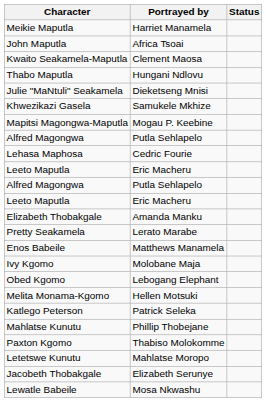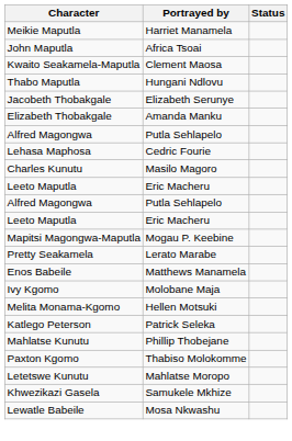- row: Julie "MaNtuli" Seakamela | Dieketseng Mnisi
rows swapped: Jacobeth Thobakgale <-> Khwezikazi Gasela
rows swapped: Mapitsi Magongwa-Maputla <-> Elizabeth Thobakgale
+ row: Charles Kunutu | Masilo Magoro
- row: Obed Kgomo | Lebogang Elephant
